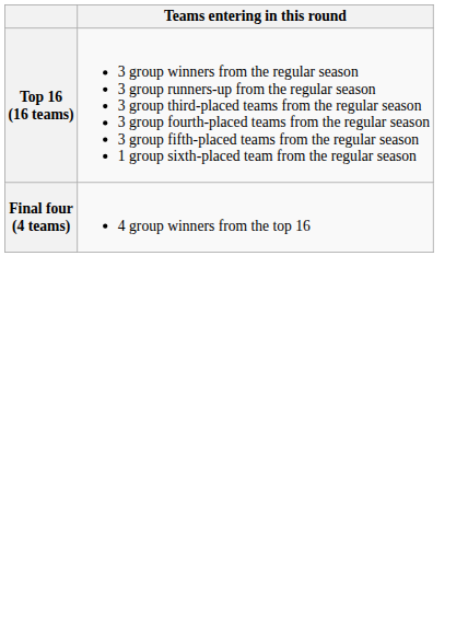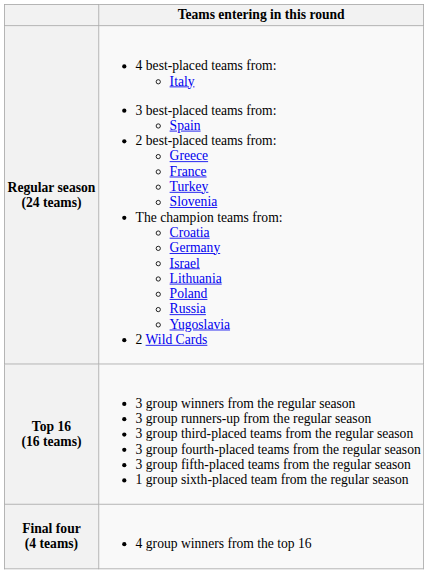+ row: Regular season (24 teams) | 4 best-placed teams from: Italy 3 best-placed teams from: Spain 2 best-placed teams from: Greece France Turkey Slovenia The champion teams from: Croatia Germany Israel Lithuania Poland Russia Yugoslavia 2 Wild Cards
